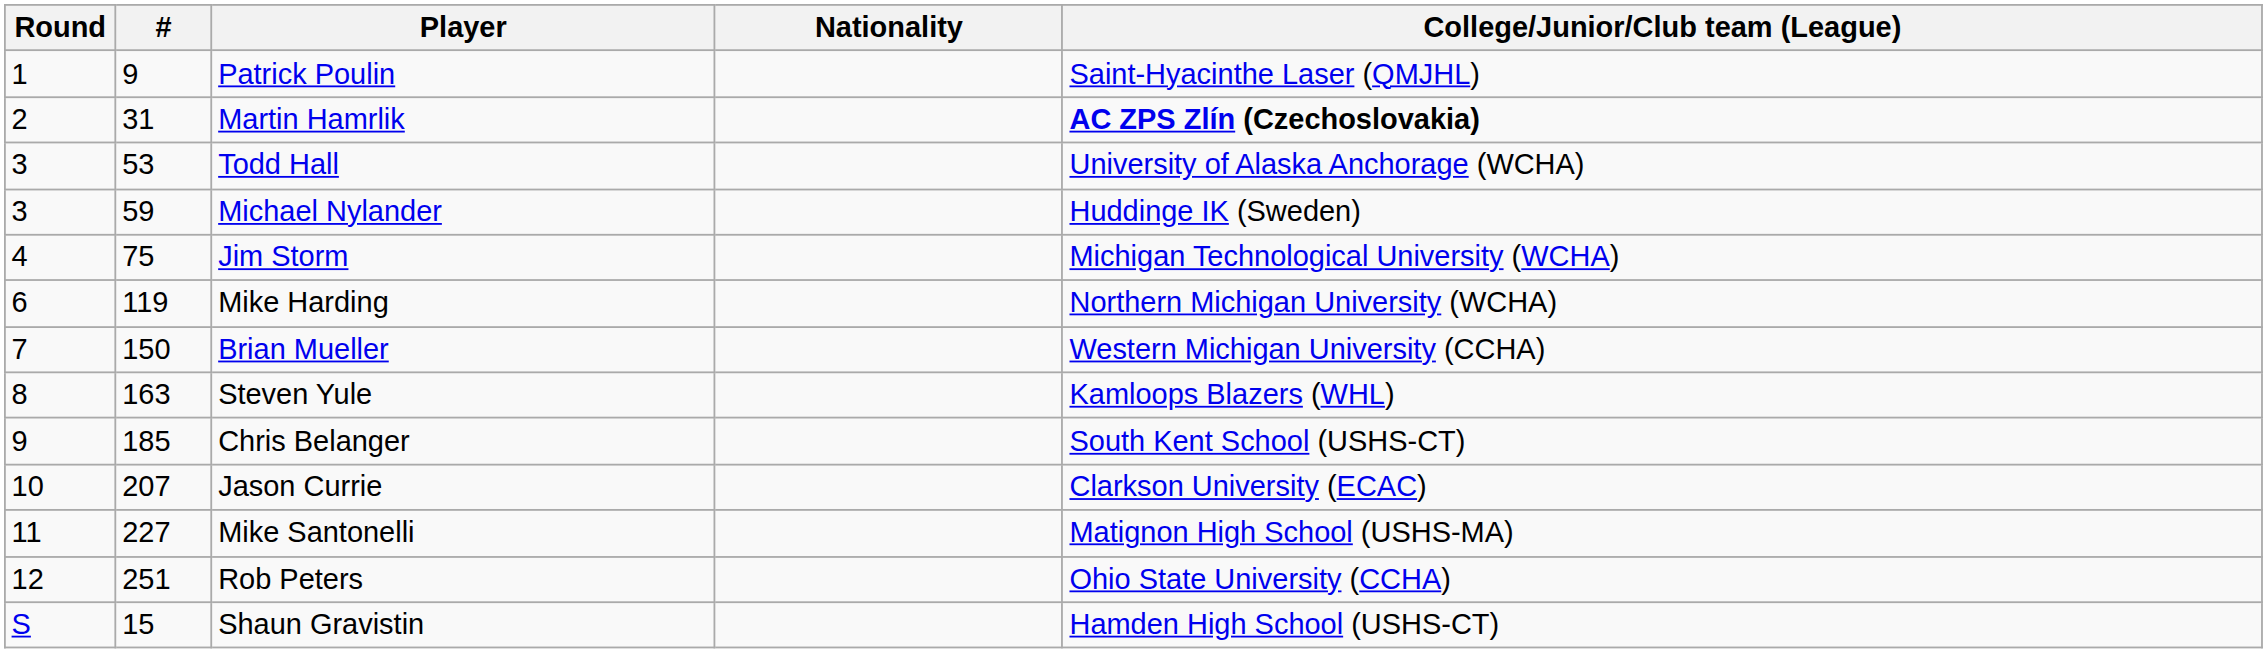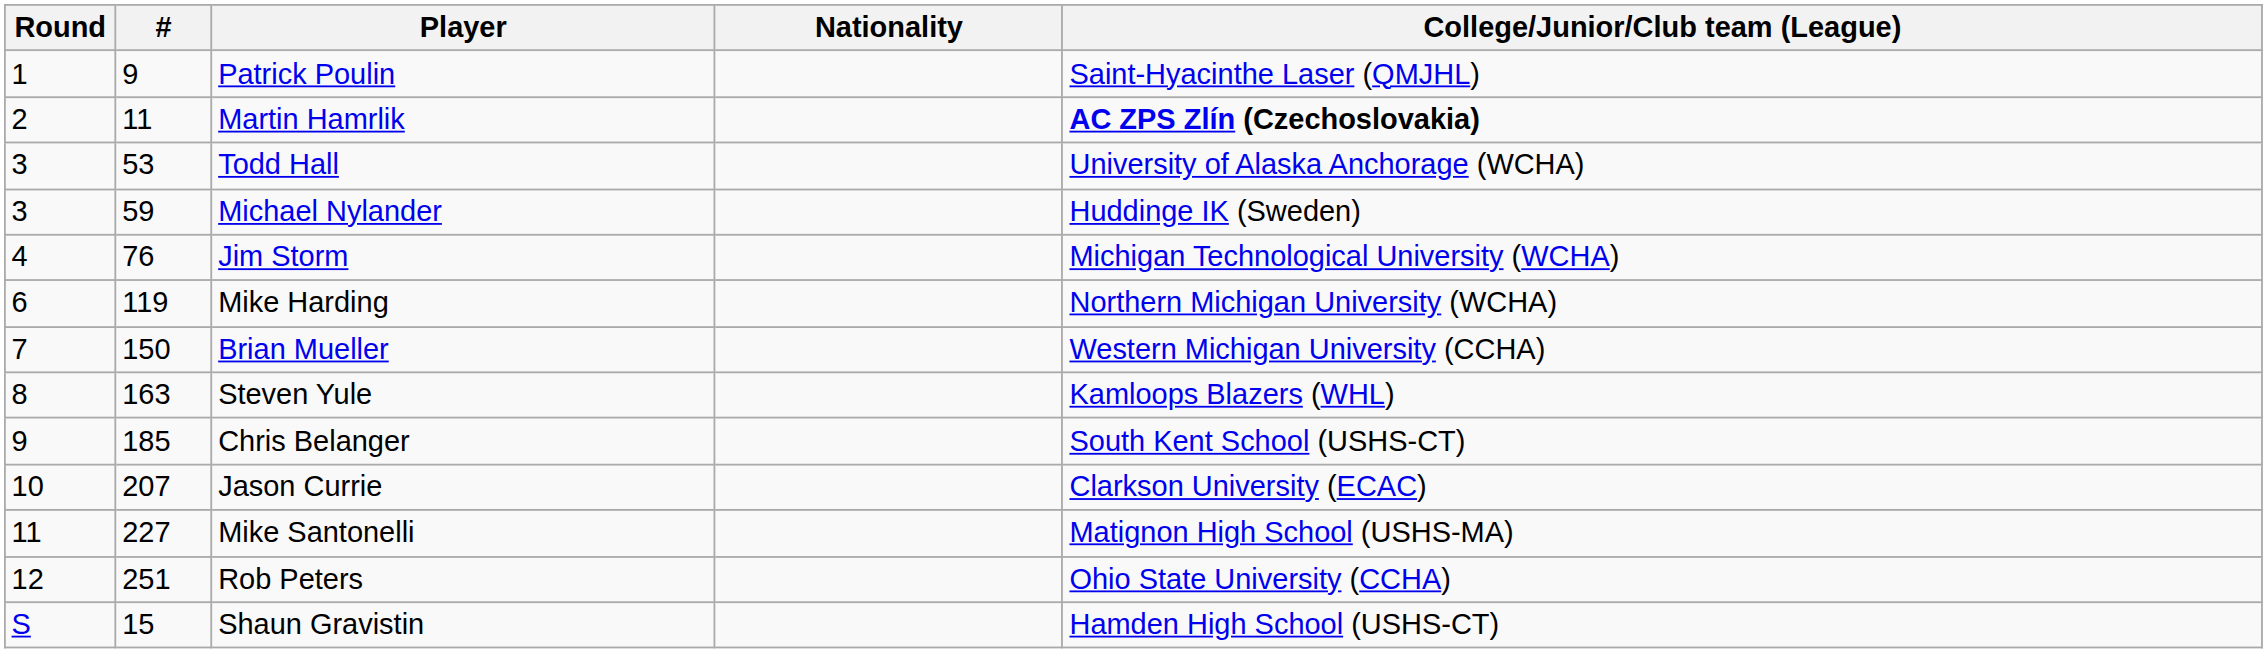Martin Hamrlik | #: 31 -> 11
Jim Storm | #: 75 -> 76
